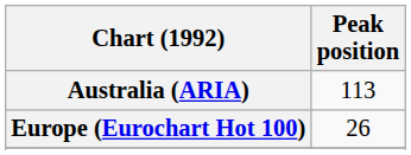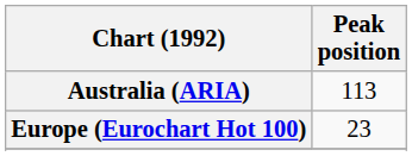Europe (Eurochart Hot 100) | Peak position: 26 -> 23
